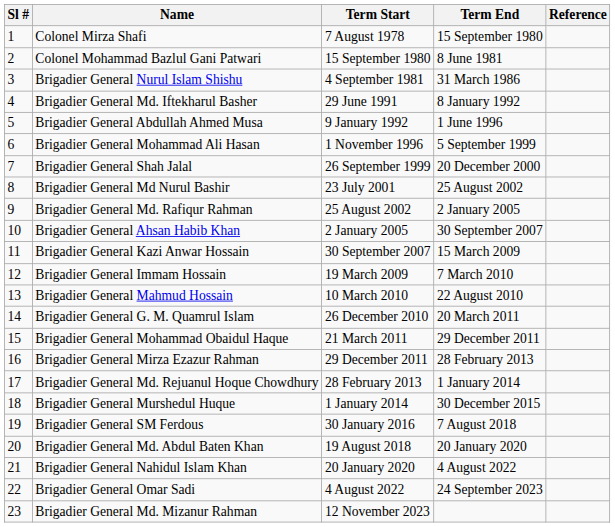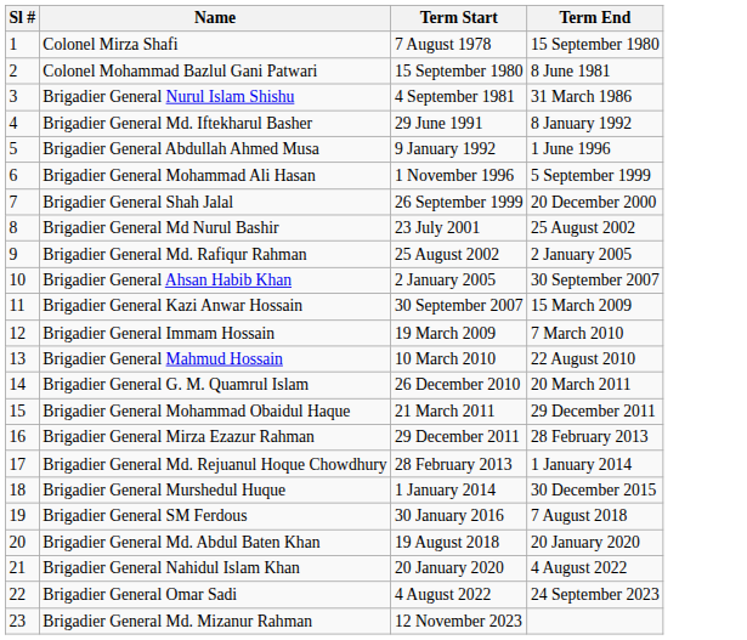- column: Reference
